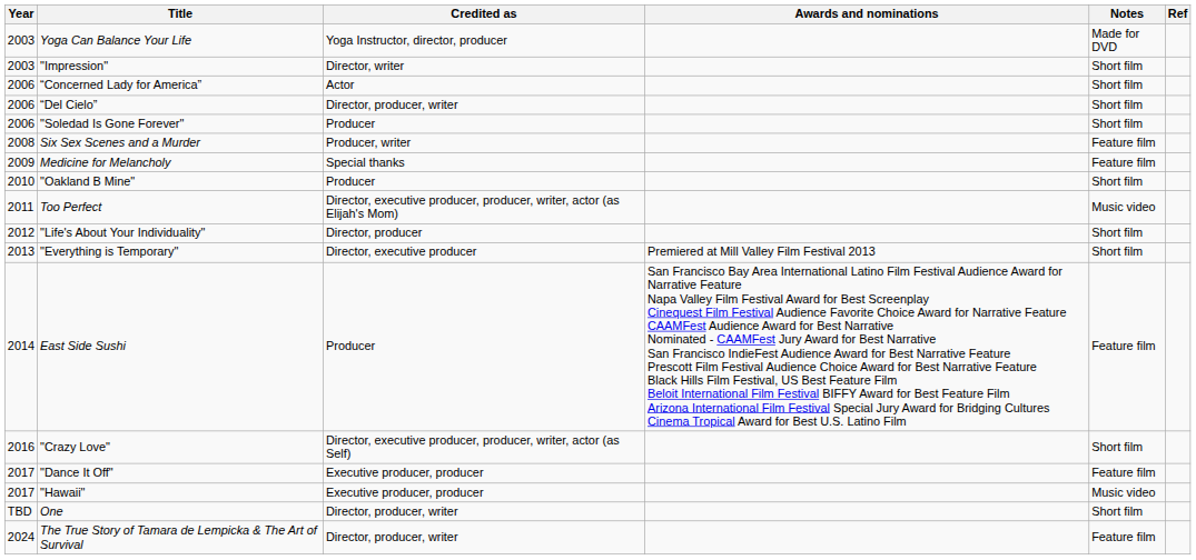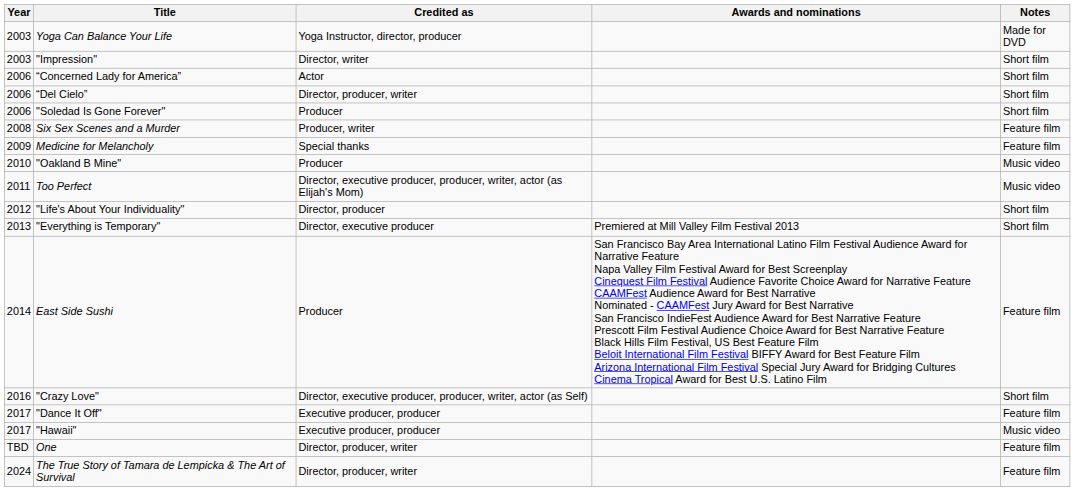- column: Ref
"Oakland B Mine" | Notes: Short film -> Music video
One | Notes: Short film -> Feature film
